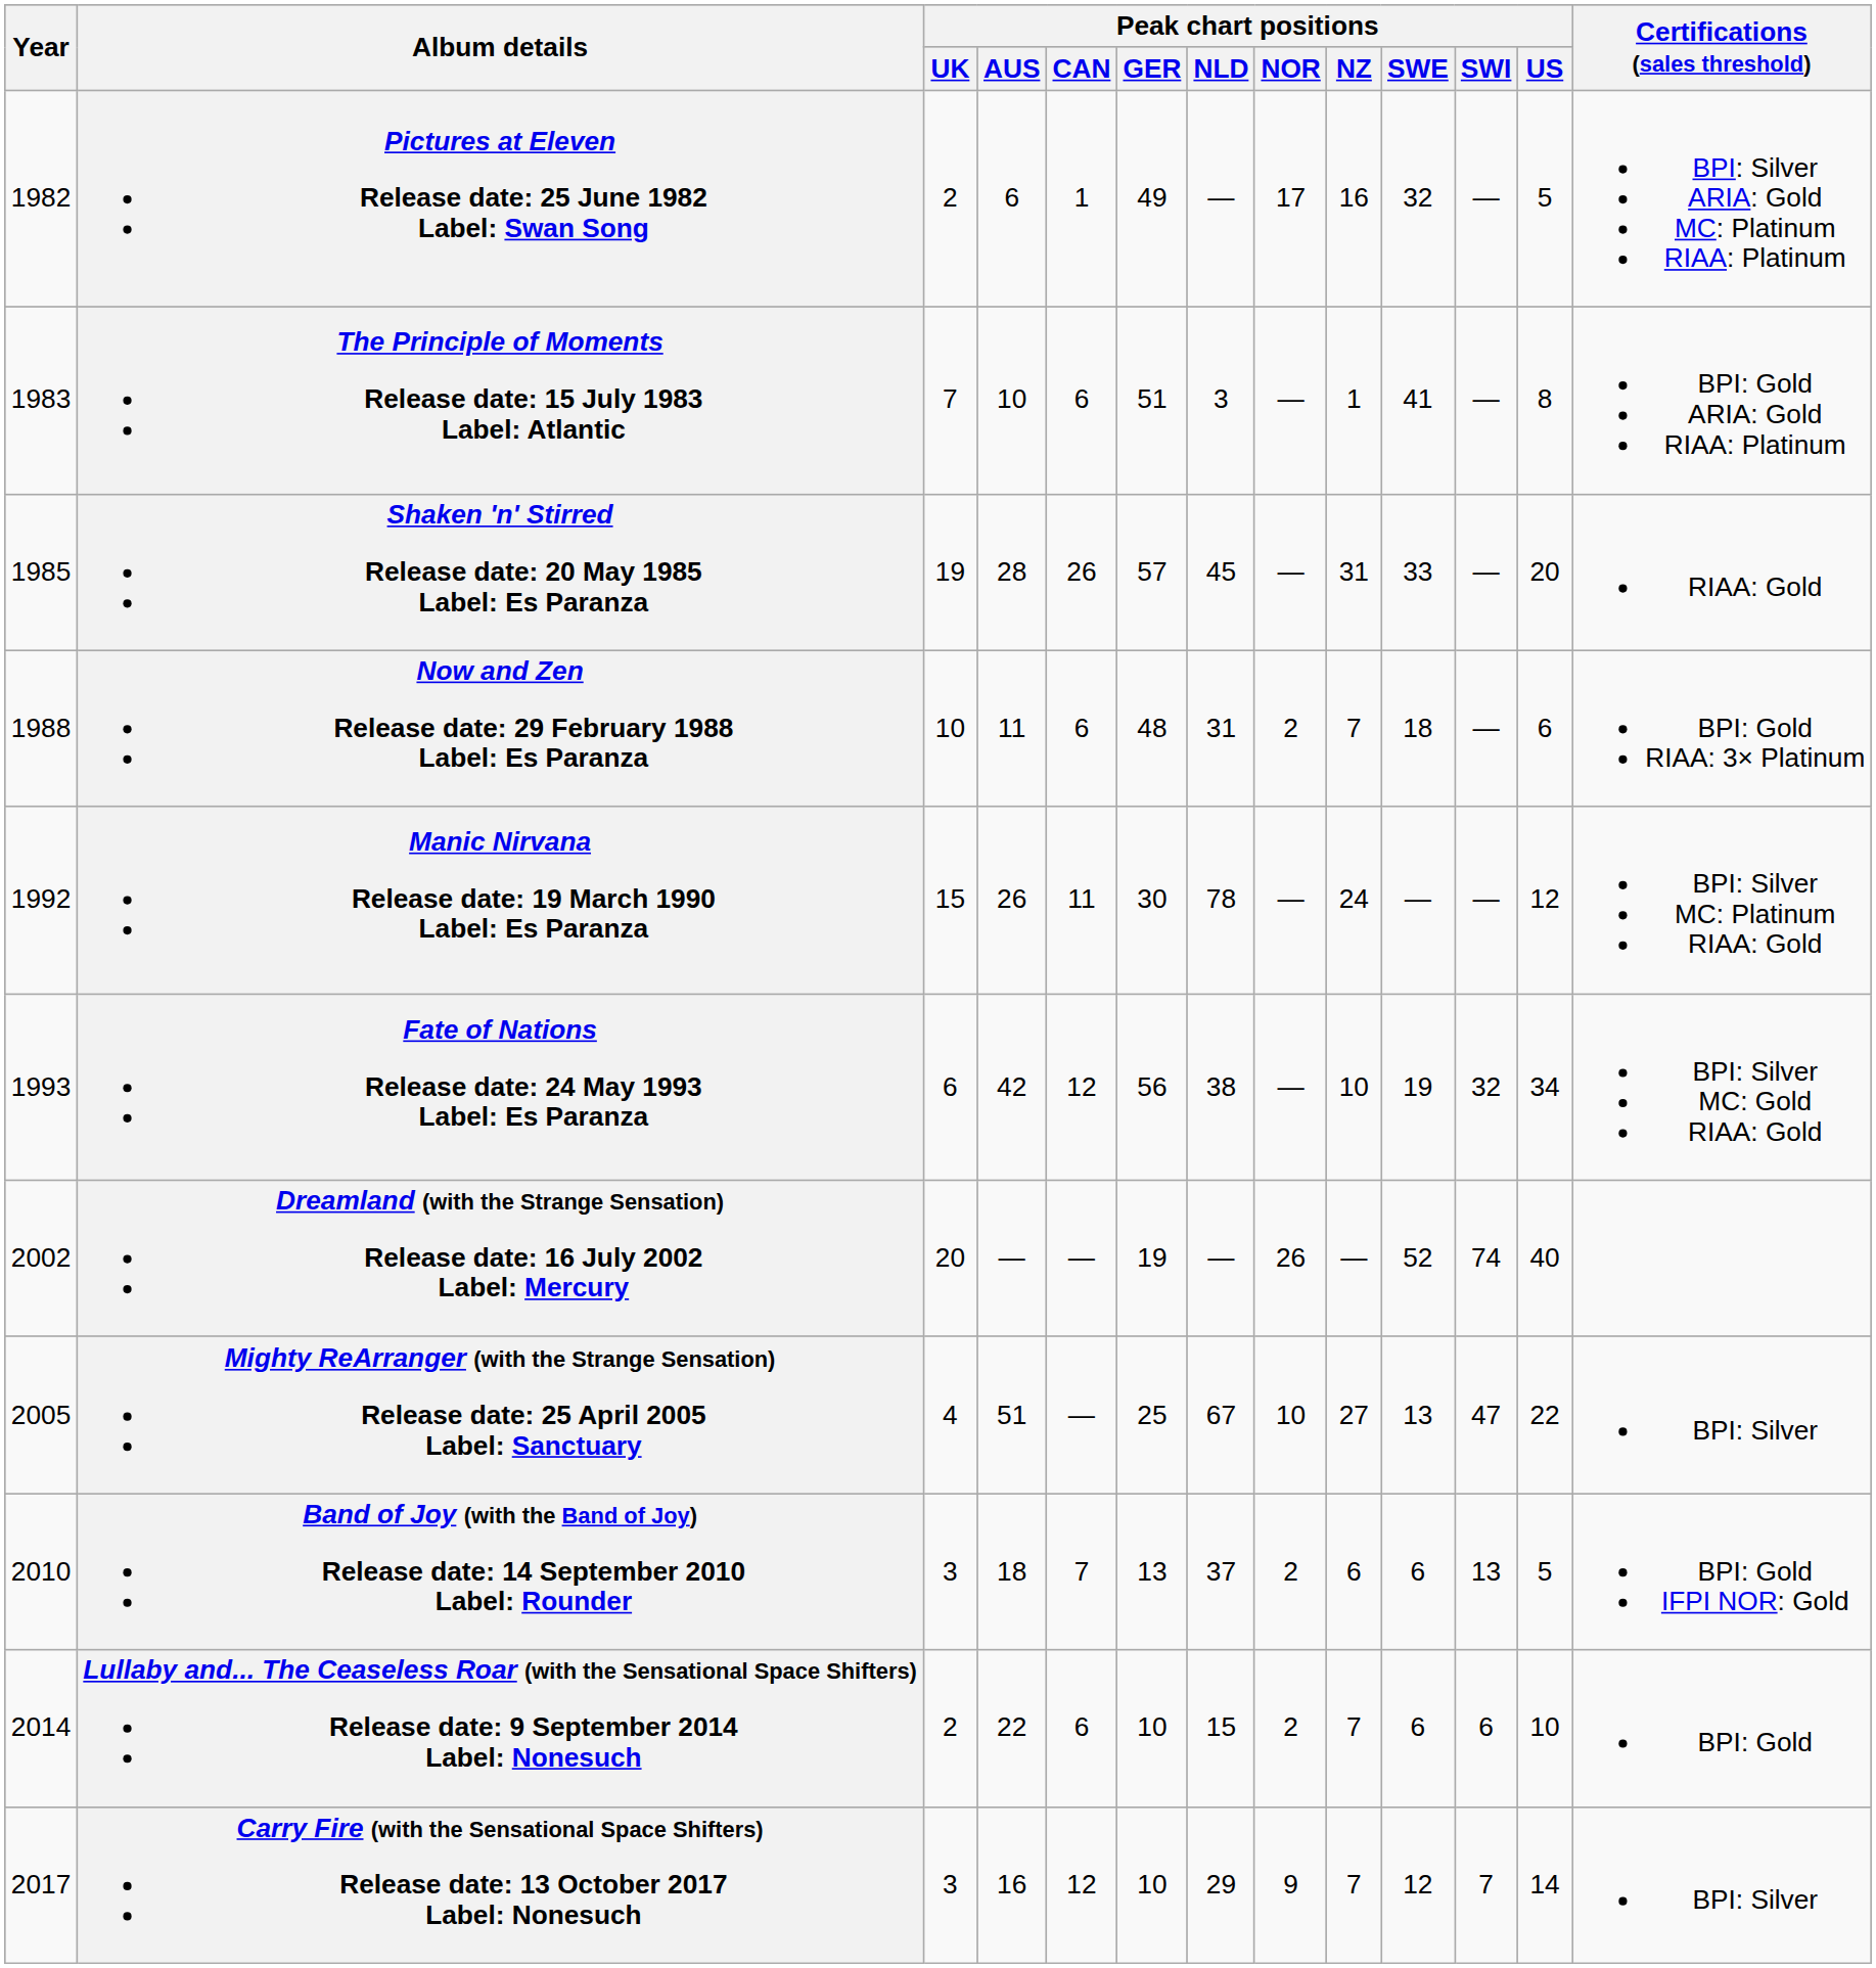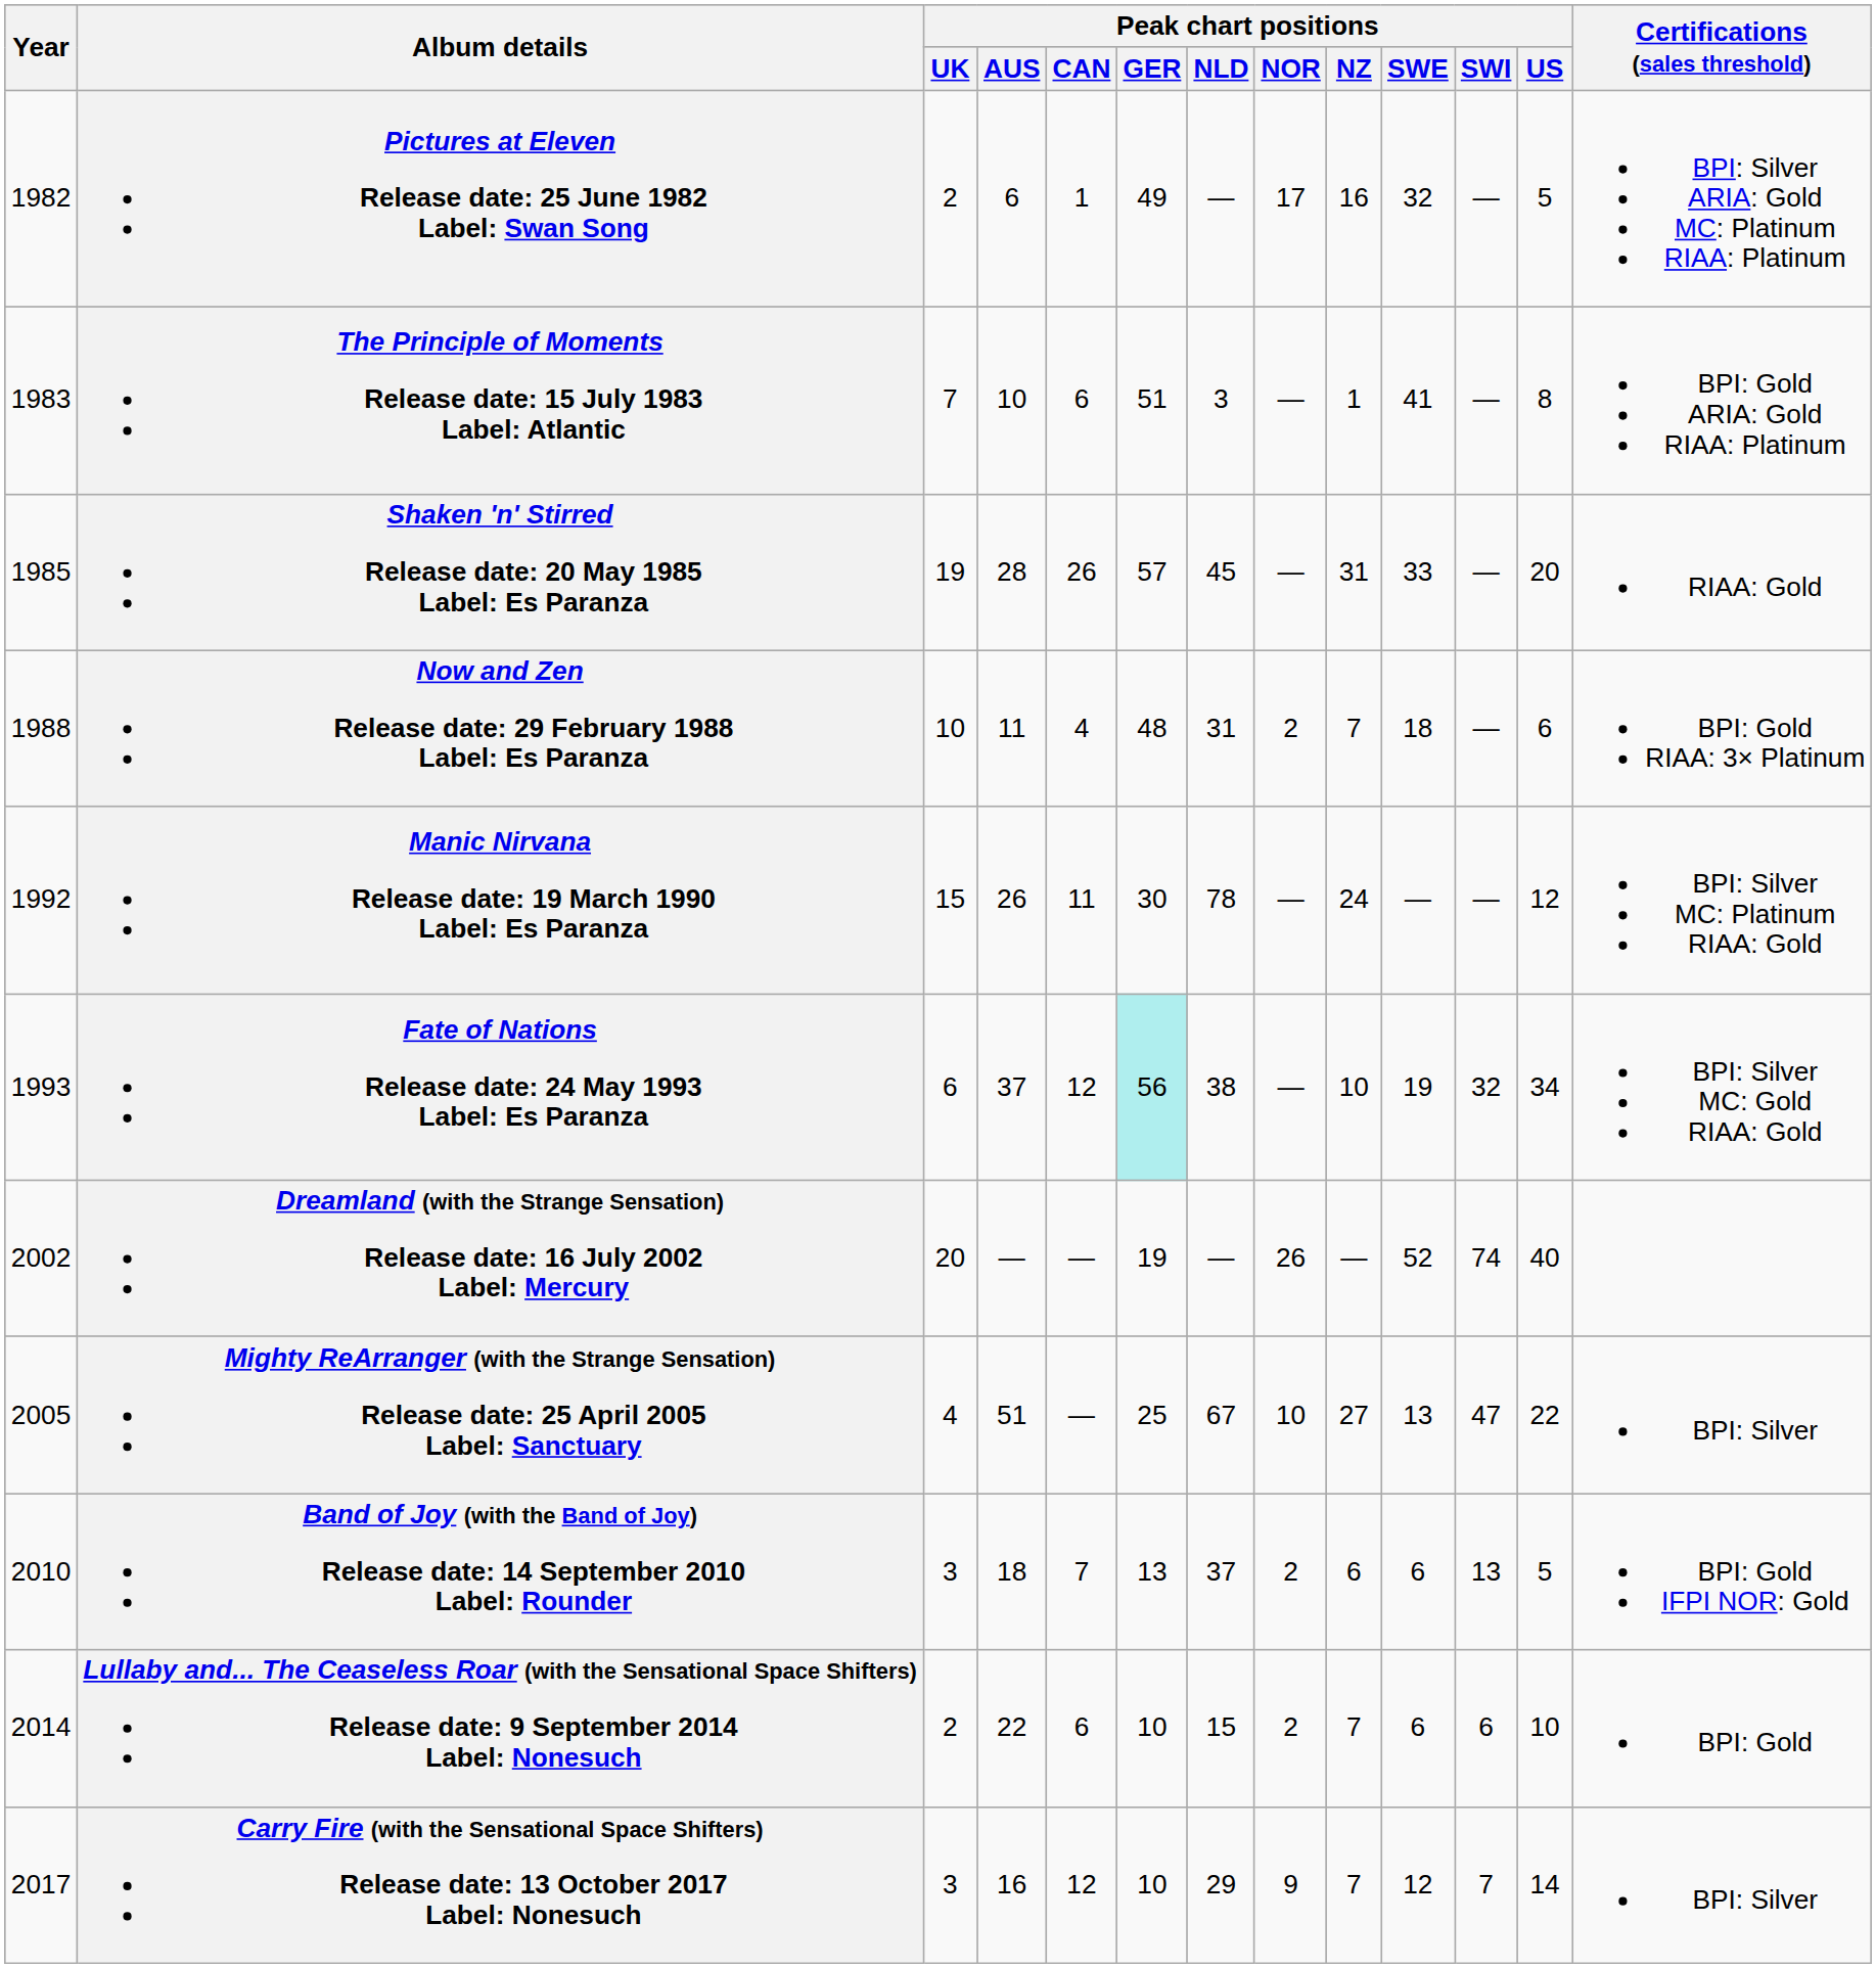Now and Zen Release date: 29 February 1988 Label: Es Paranza | Peak chart positions / CAN: 6 -> 4
Fate of Nations Release date: 24 May 1993 Label: Es Paranza | Peak chart positions / AUS: 42 -> 37
Fate of Nations Release date: 24 May 1993 Label: Es Paranza | Peak chart positions / GER: no background -> paleturquoise background
